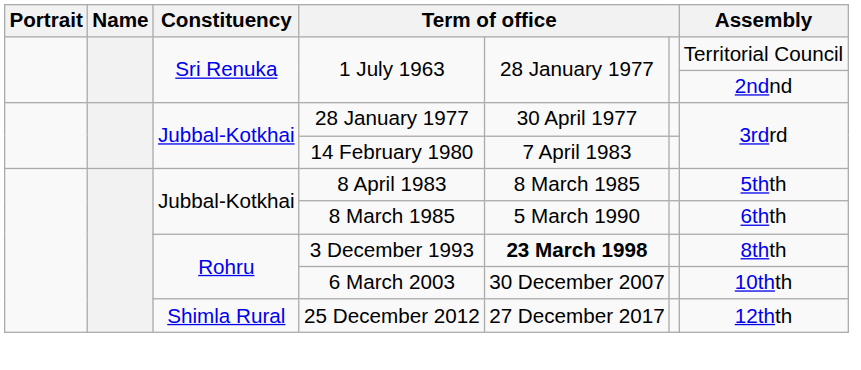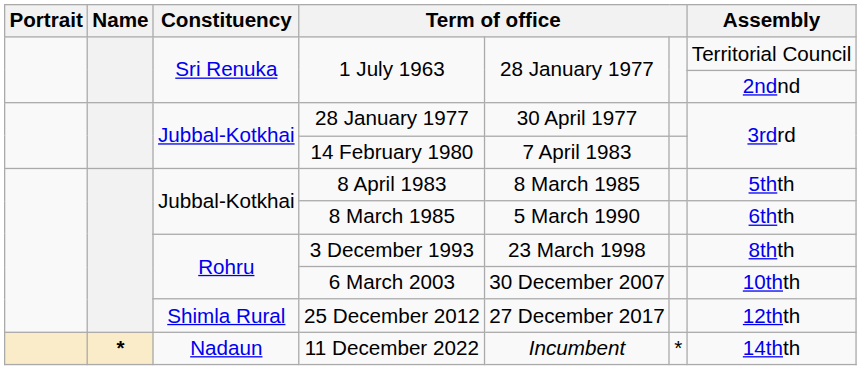3 December 1993 | column 5: bold -> normal
+ row: * | Nadaun | 11 December 2022 | Incumbent | * | 14thth
